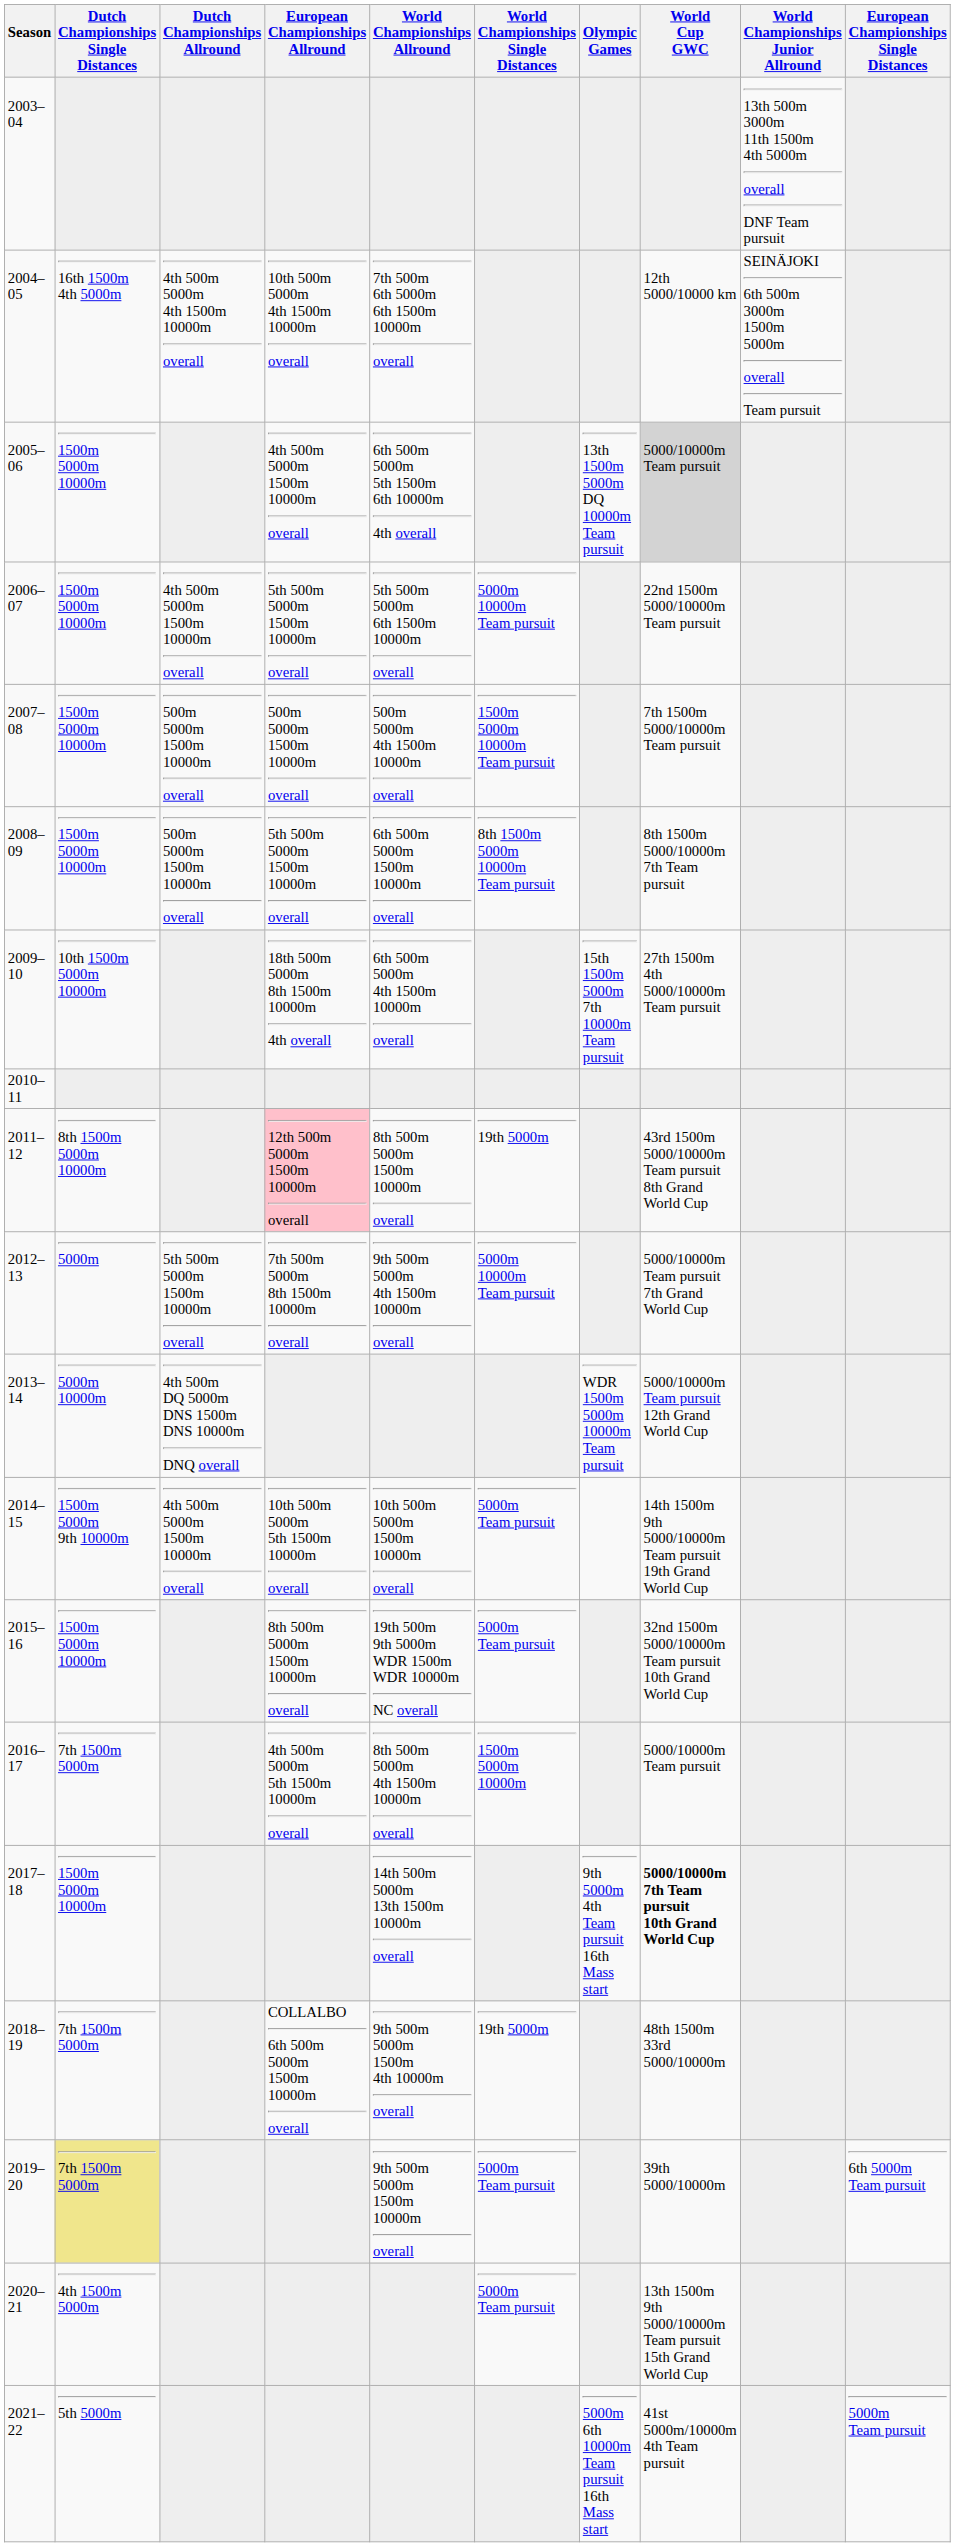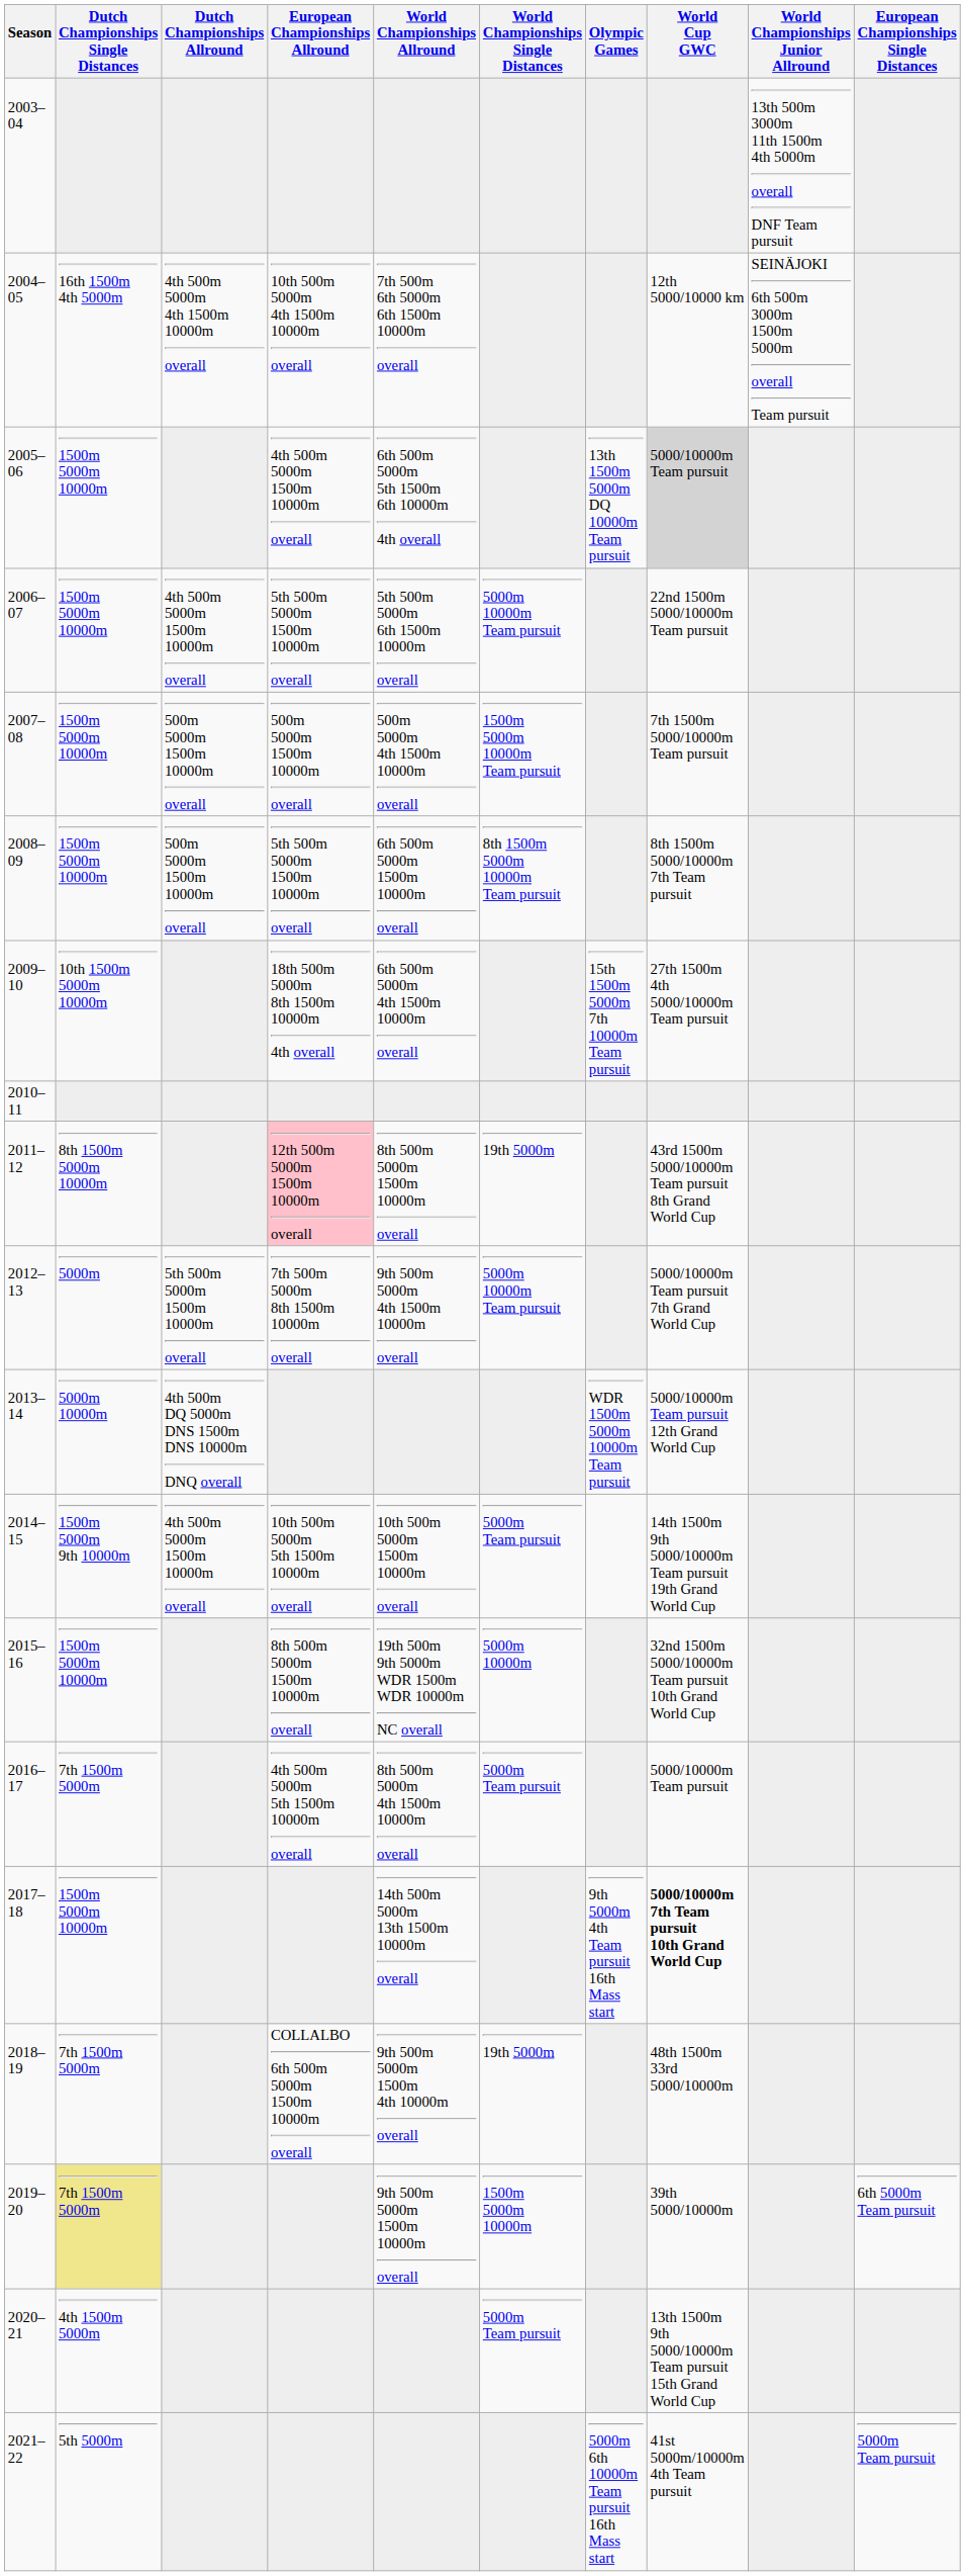2015–16 | World Championships Single Distances: 5000m Team pursuit -> 5000m 10000m
2016–17 | World Championships Single Distances: 1500m 5000m 10000m -> 5000m Team pursuit
2019–20 | World Championships Single Distances: 5000m Team pursuit -> 1500m 5000m 10000m
